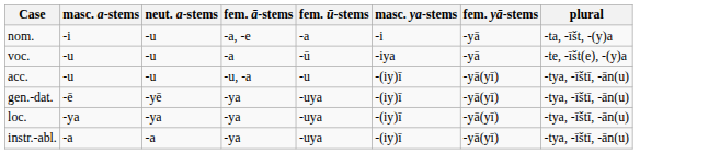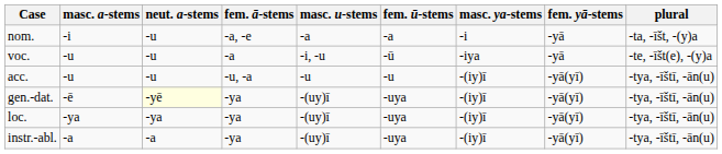+ column: masc. u-stems | -a | -i, -u | -u | -(uy)ī | -(uy)ī | -(uy)ī
gen.-dat. | neut. a-stems: no background -> lightyellow background
